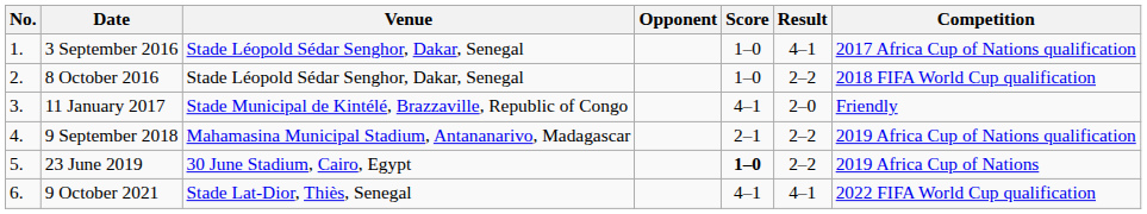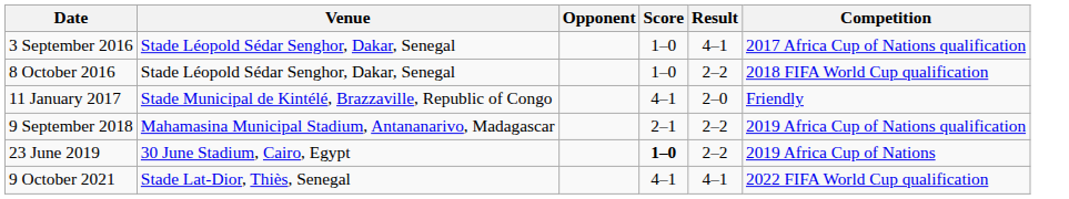- column: No. | 1. | 2. | 3. | 4. | 5. | 6.
